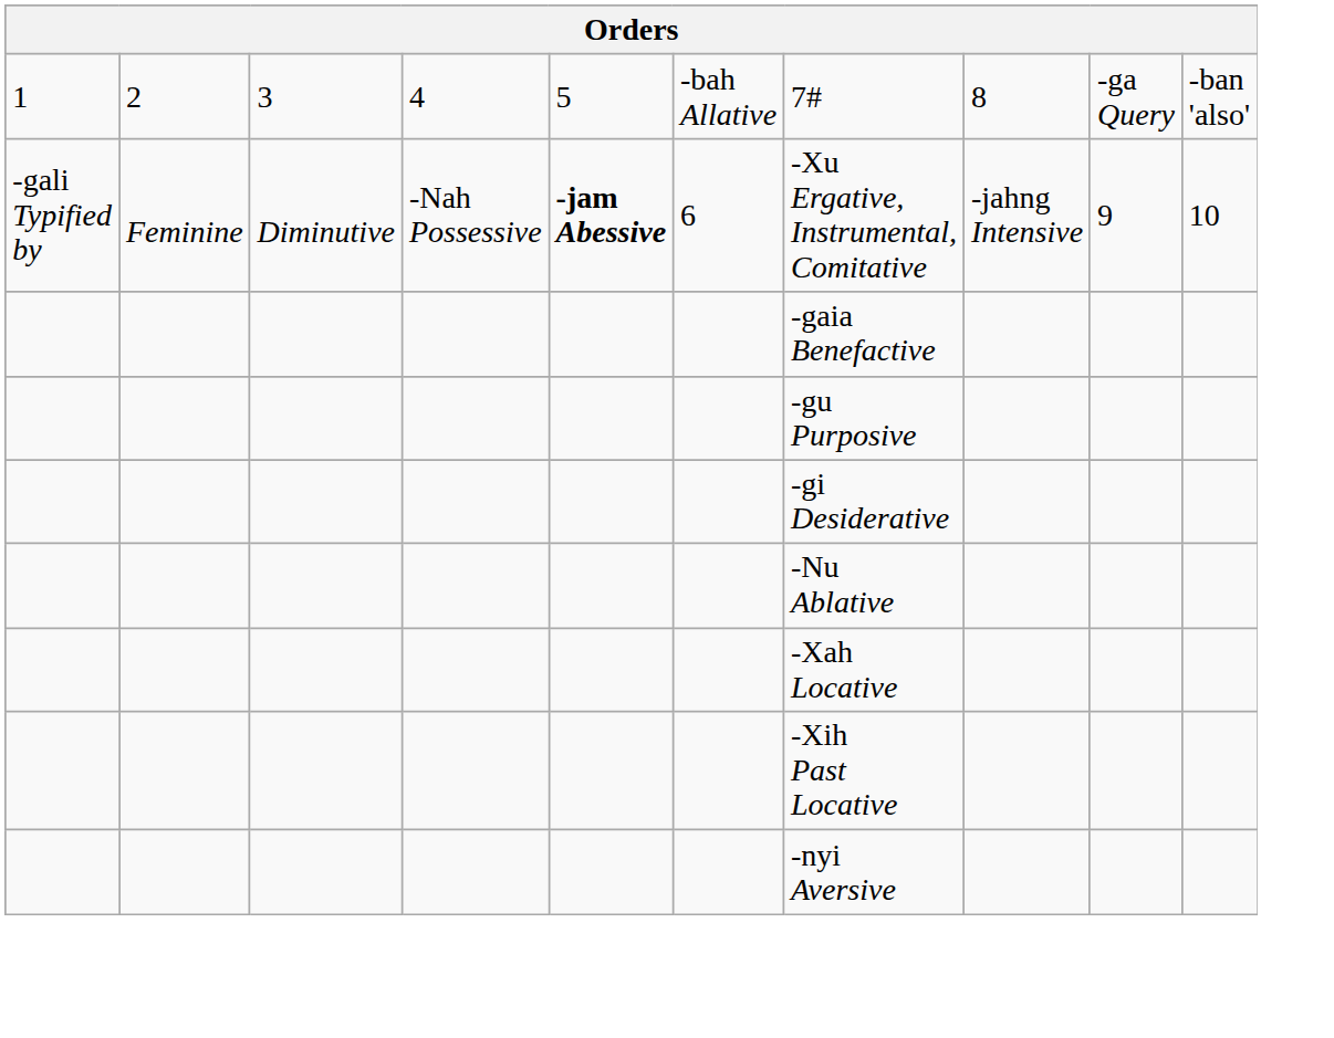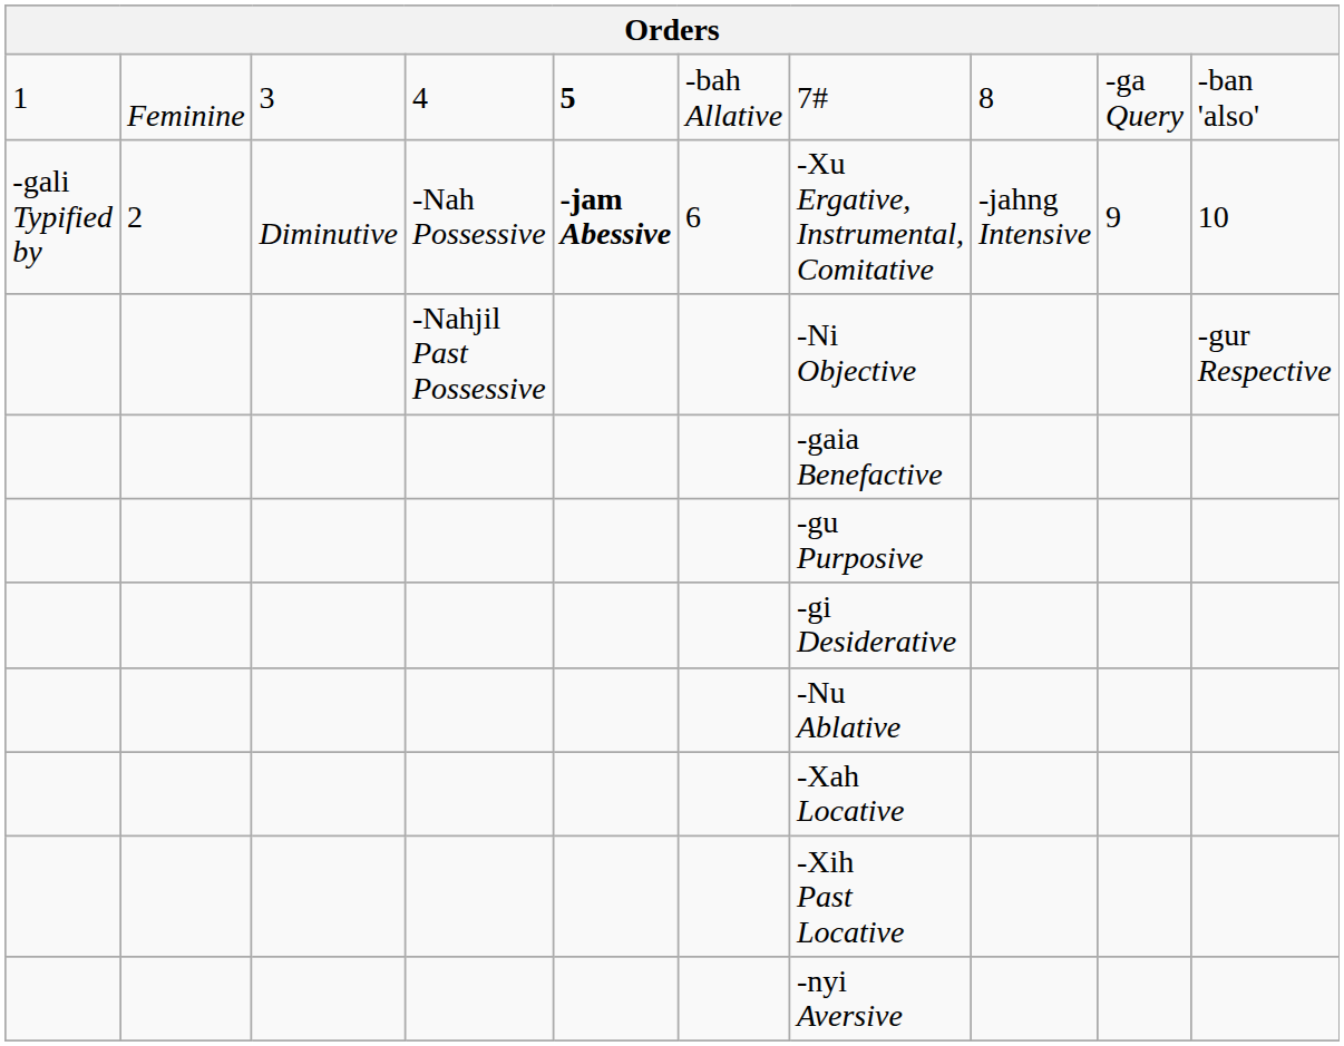4 | column 2: 2 -> Feminine
4 | column 5: normal -> bold
-Nah Possessive | column 2: Feminine -> 2
+ row: -Nahjil Past Possessive | -Ni Objective | -gur Respective
